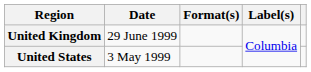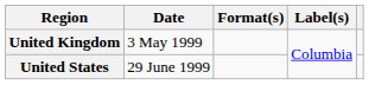United Kingdom | Date: 29 June 1999 -> 3 May 1999
United States | Date: 3 May 1999 -> 29 June 1999
